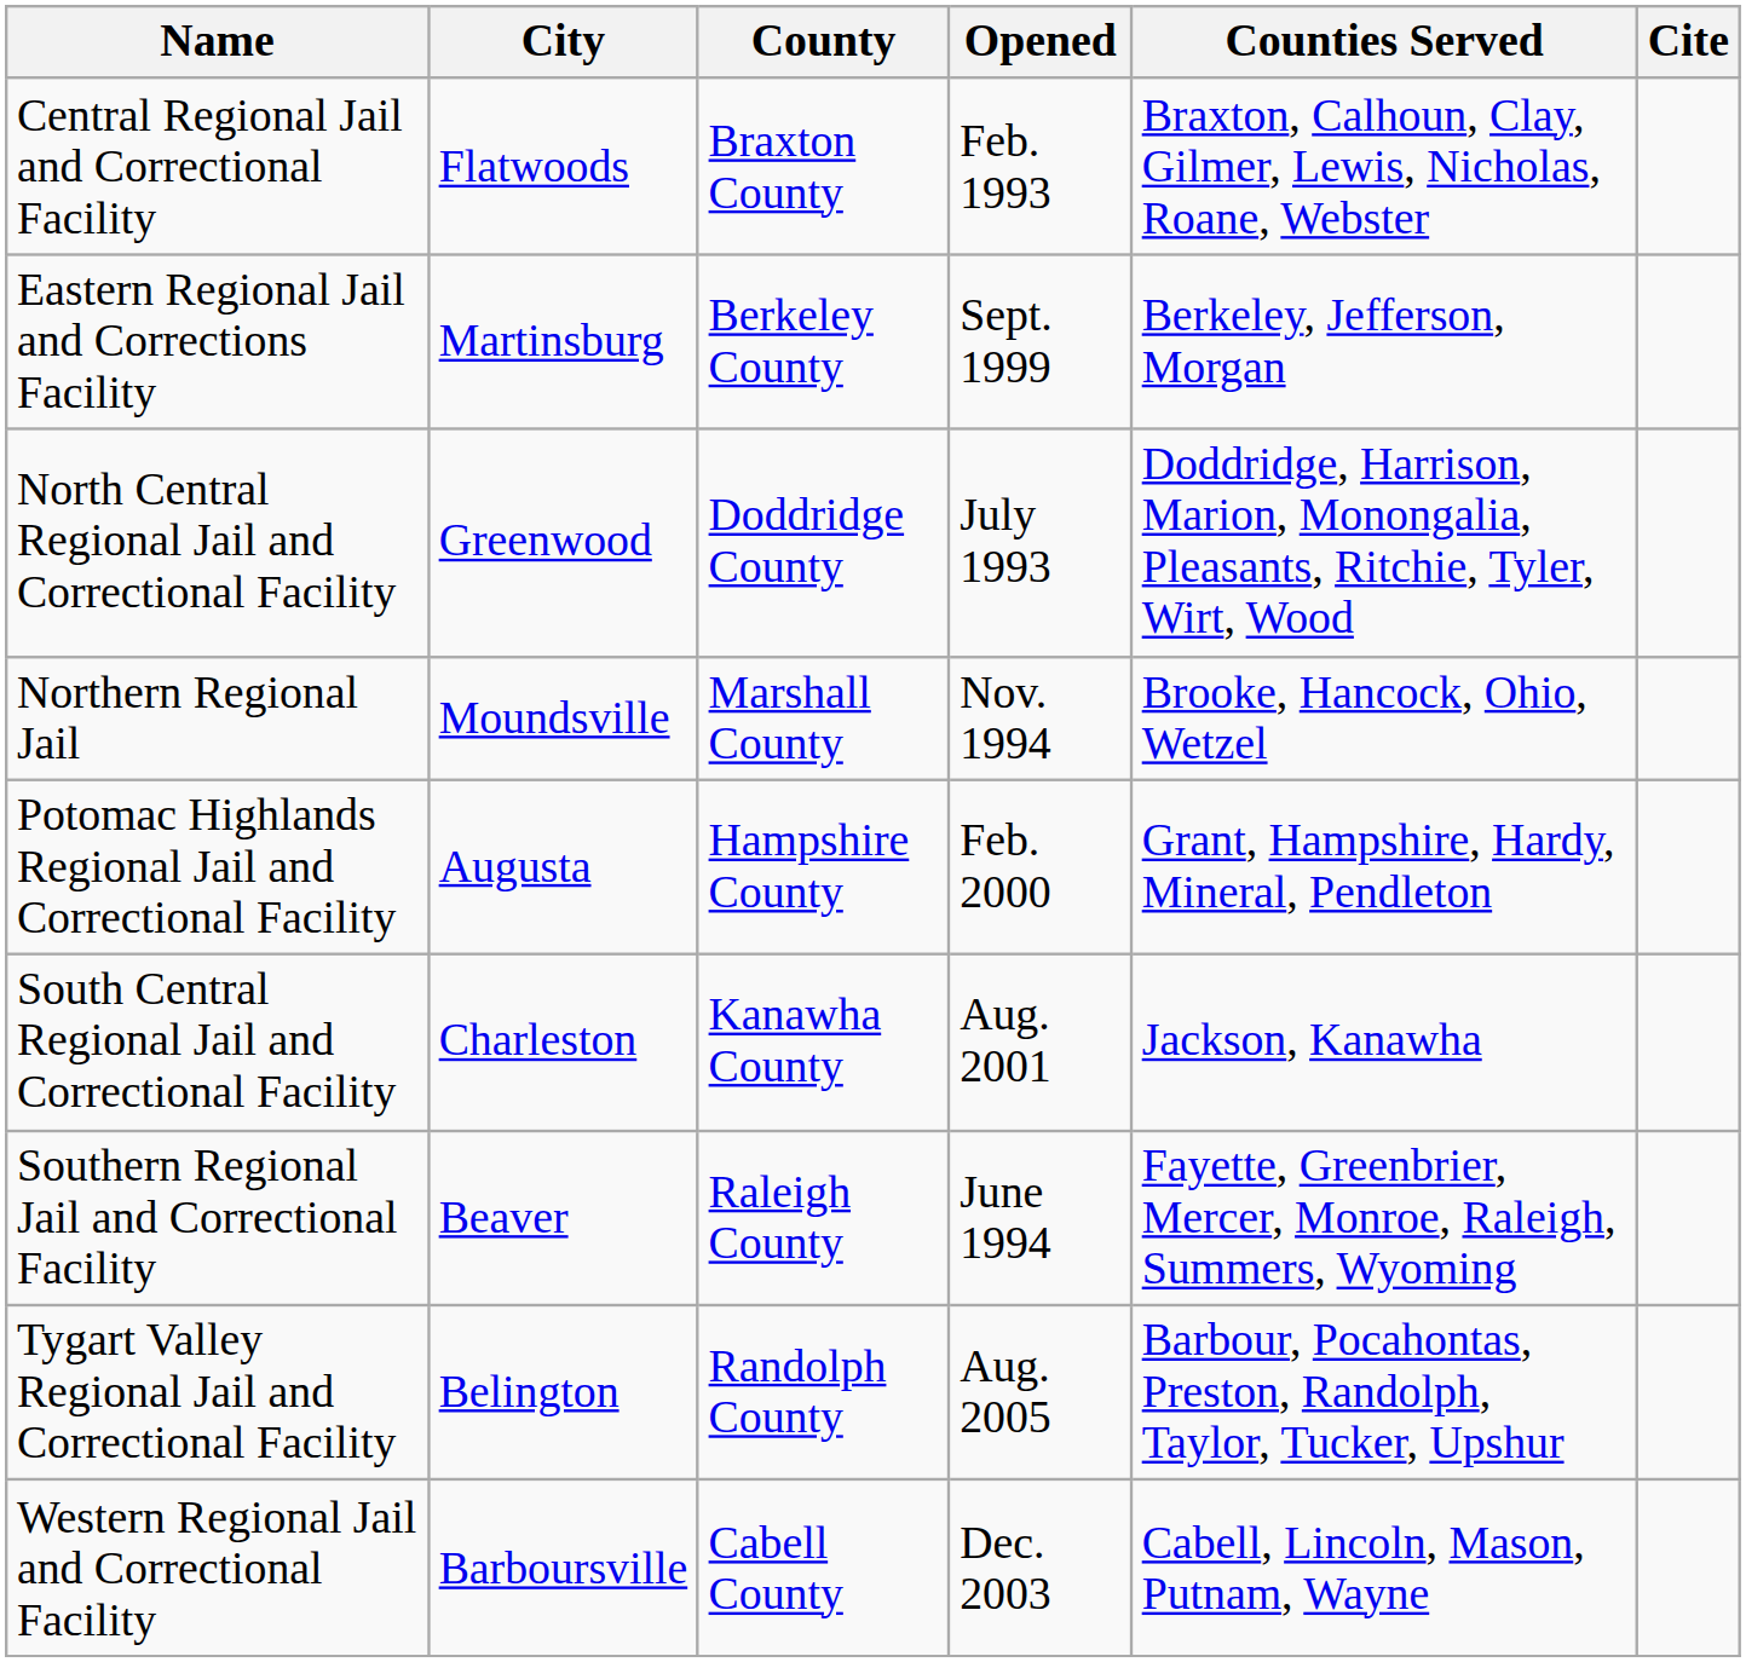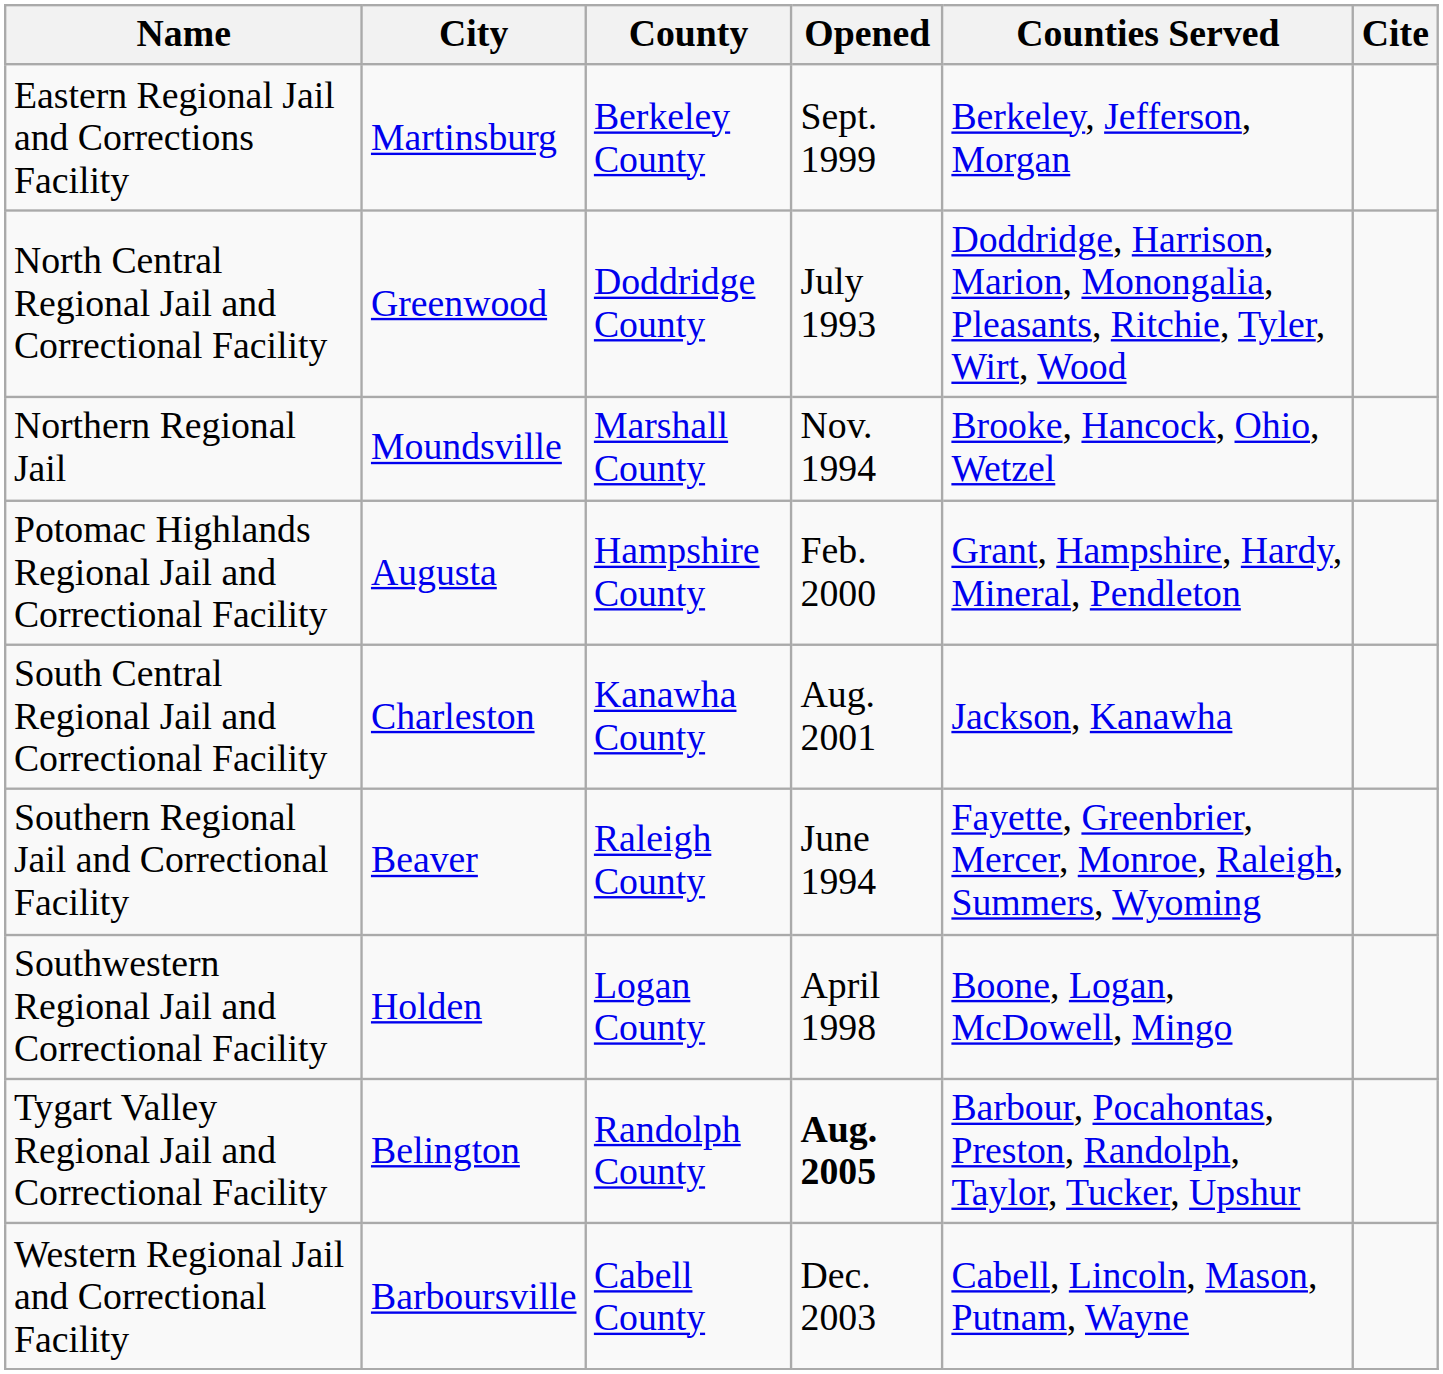- row: Central Regional Jail and Correctional Facility | Flatwoods | Braxton County | Feb. 1993 | Braxton, Calhoun, Clay, Gilmer, Lewis, Nicholas, Roane, Webster
+ row: Southwestern Regional Jail and Correctional Facility | Holden | Logan County | April 1998 | Boone, Logan, McDowell, Mingo
Tygart Valley Regional Jail and Correctional Facility | Opened: normal -> bold
